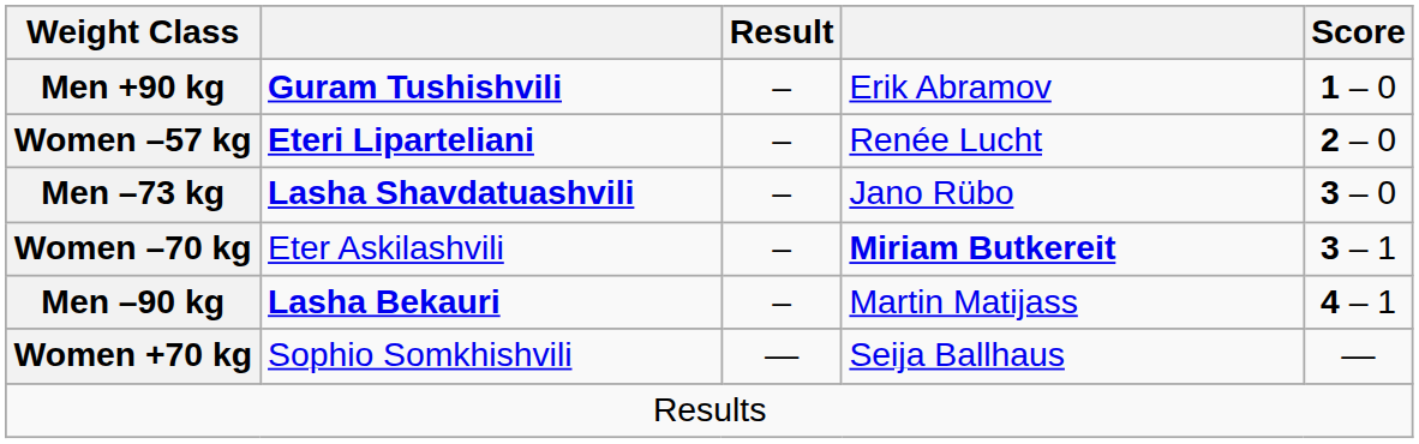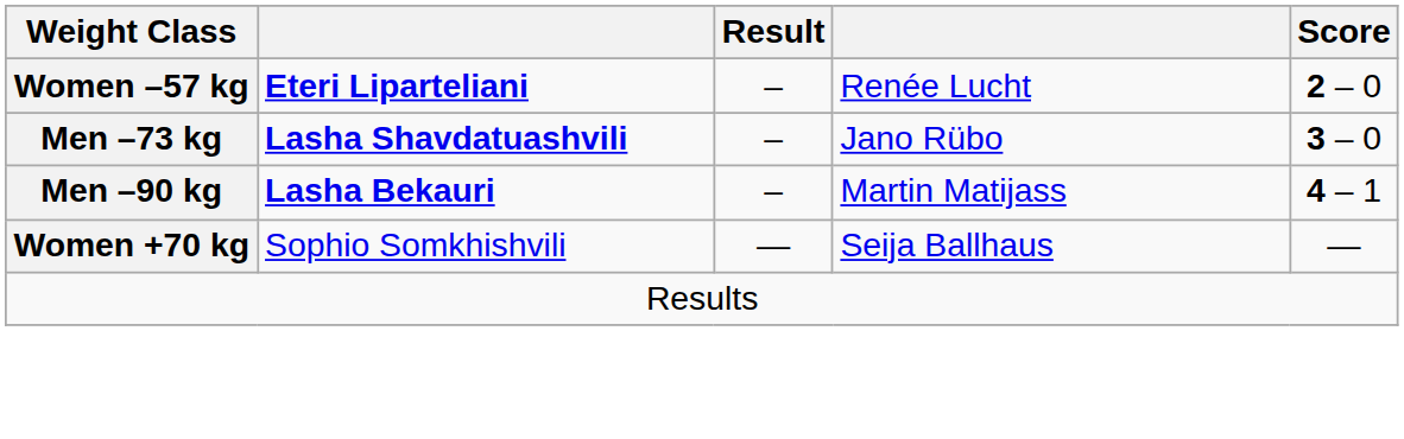- row: Men +90 kg | Guram Tushishvili | – | Erik Abramov | 1 – 0
- row: Women –70 kg | Eter Askilashvili | – | Miriam Butkereit | 3 – 1
